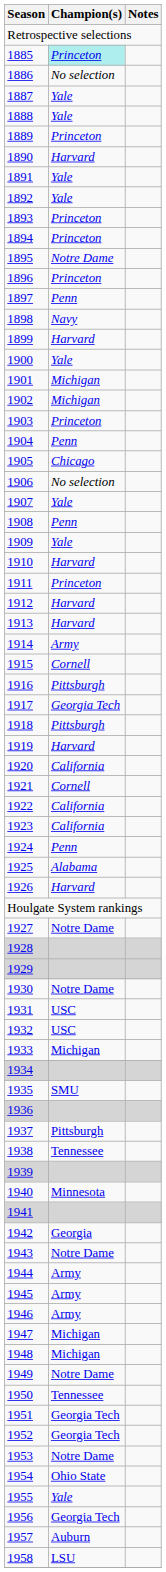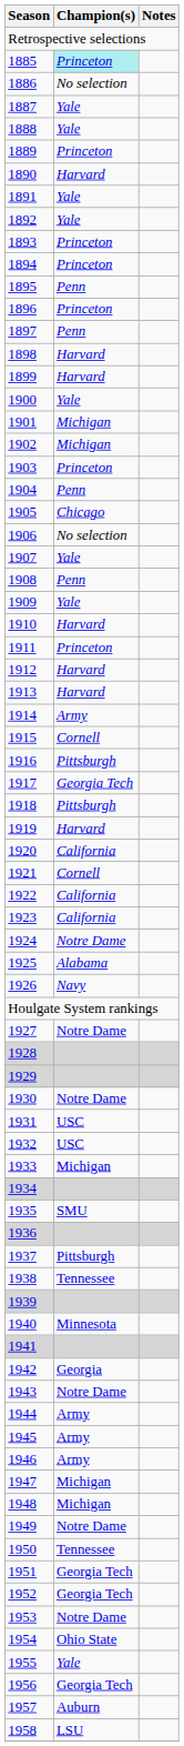1895 | Champion(s): Notre Dame -> Penn
1898 | Champion(s): Navy -> Harvard
1924 | Champion(s): Penn -> Notre Dame
1926 | Champion(s): Harvard -> Navy
